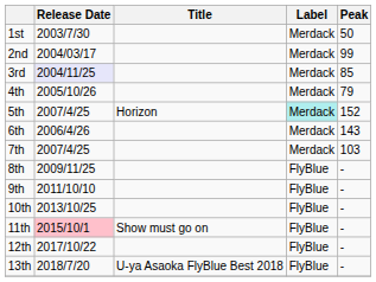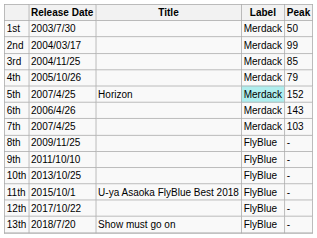3rd | Release Date: lavender background -> no background
11th | Release Date: pink background -> no background
11th | Title: Show must go on -> U-ya Asaoka FlyBlue Best 2018
13th | Title: U-ya Asaoka FlyBlue Best 2018 -> Show must go on
